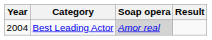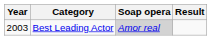Best Leading Actor | Year: 2004 -> 2003
